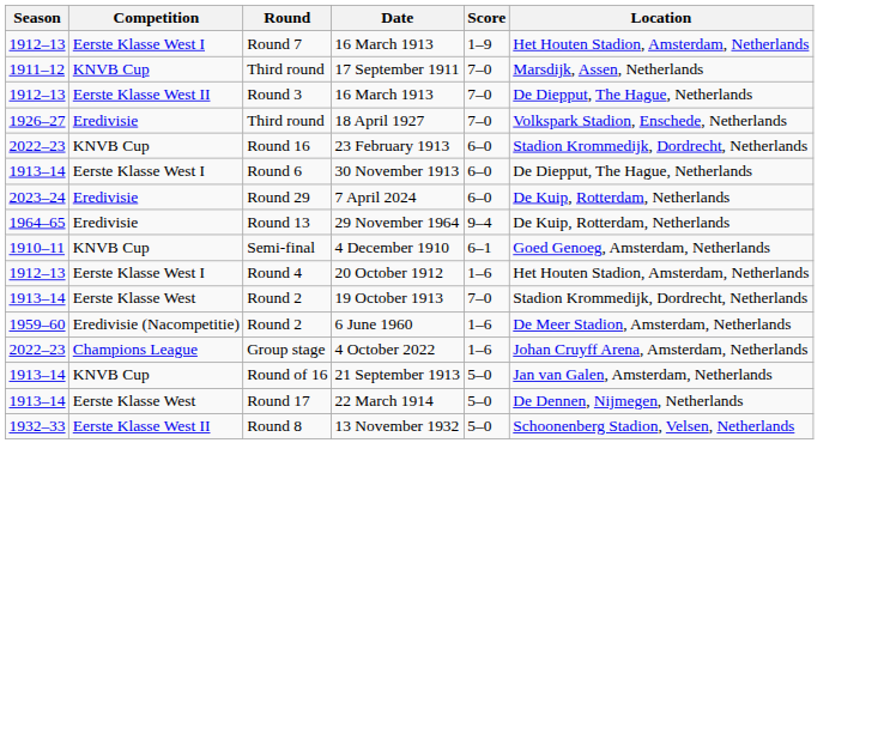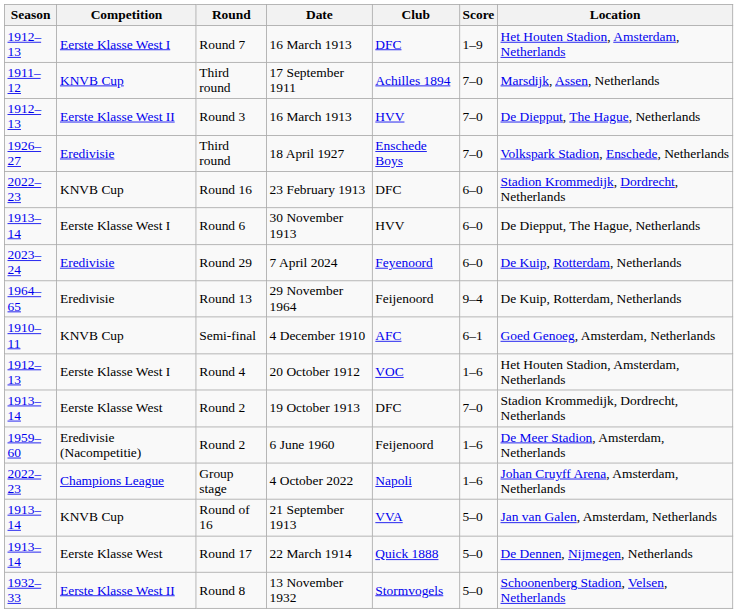+ column: Club | DFC | Achilles 1894 | HVV | Enschede Boys | DFC | HVV | Feyenoord | Feijenoord | AFC | VOC | DFC | Feijenoord | Napoli | VVA | Quick 1888 | Stormvogels
